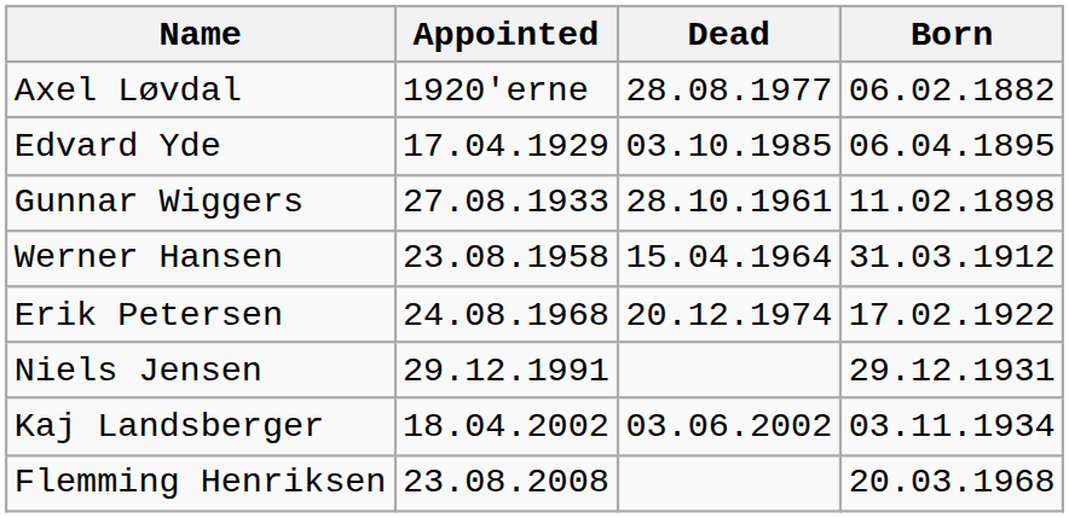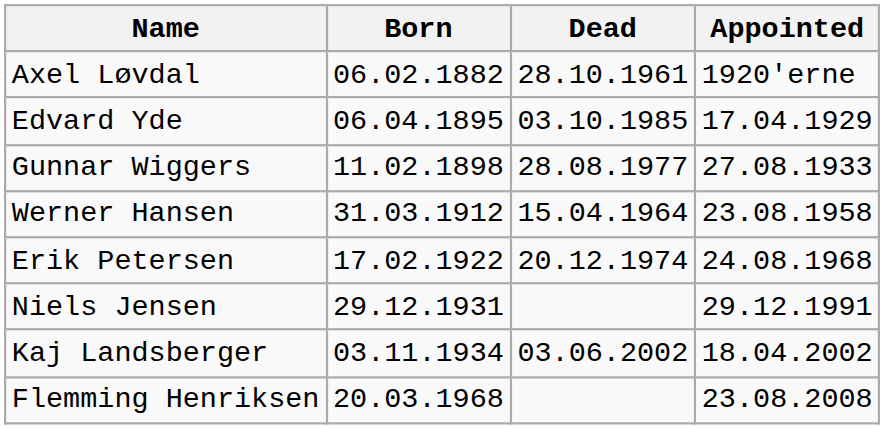columns swapped: Born <-> Appointed
Axel Løvdal | Dead: 28.08.1977 -> 28.10.1961
Gunnar Wiggers | Dead: 28.10.1961 -> 28.08.1977
